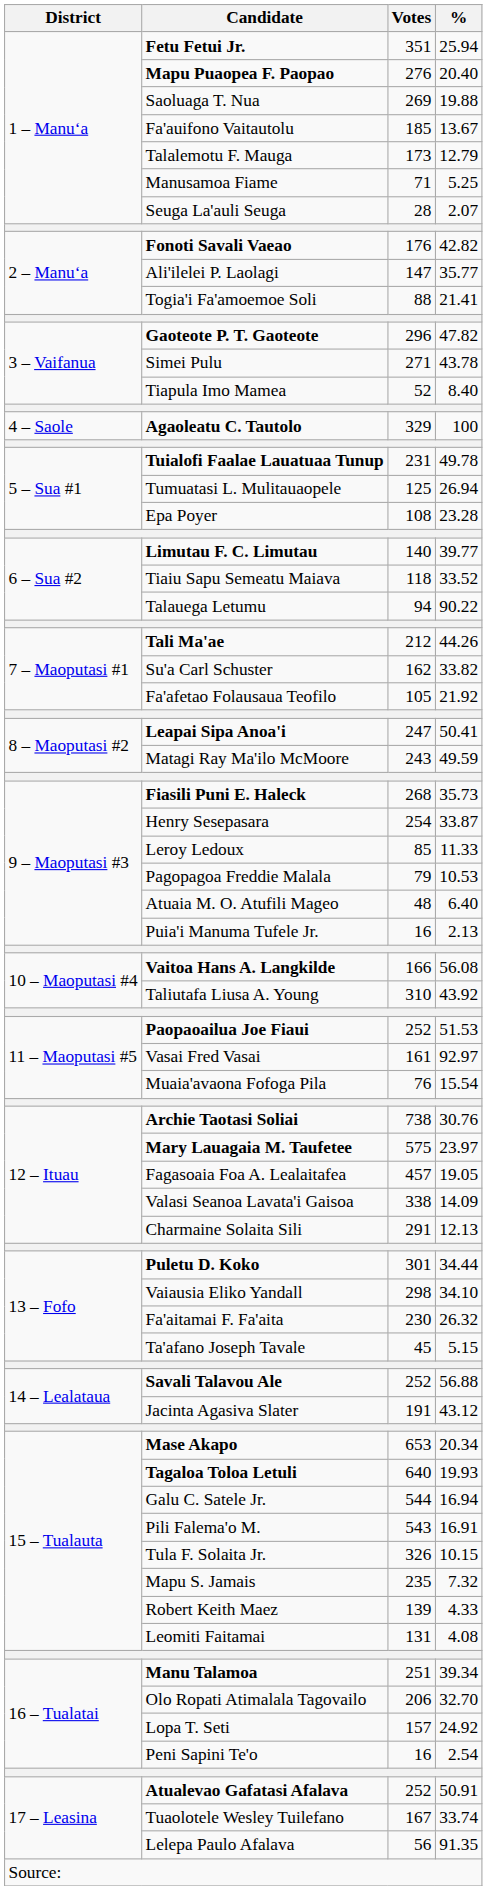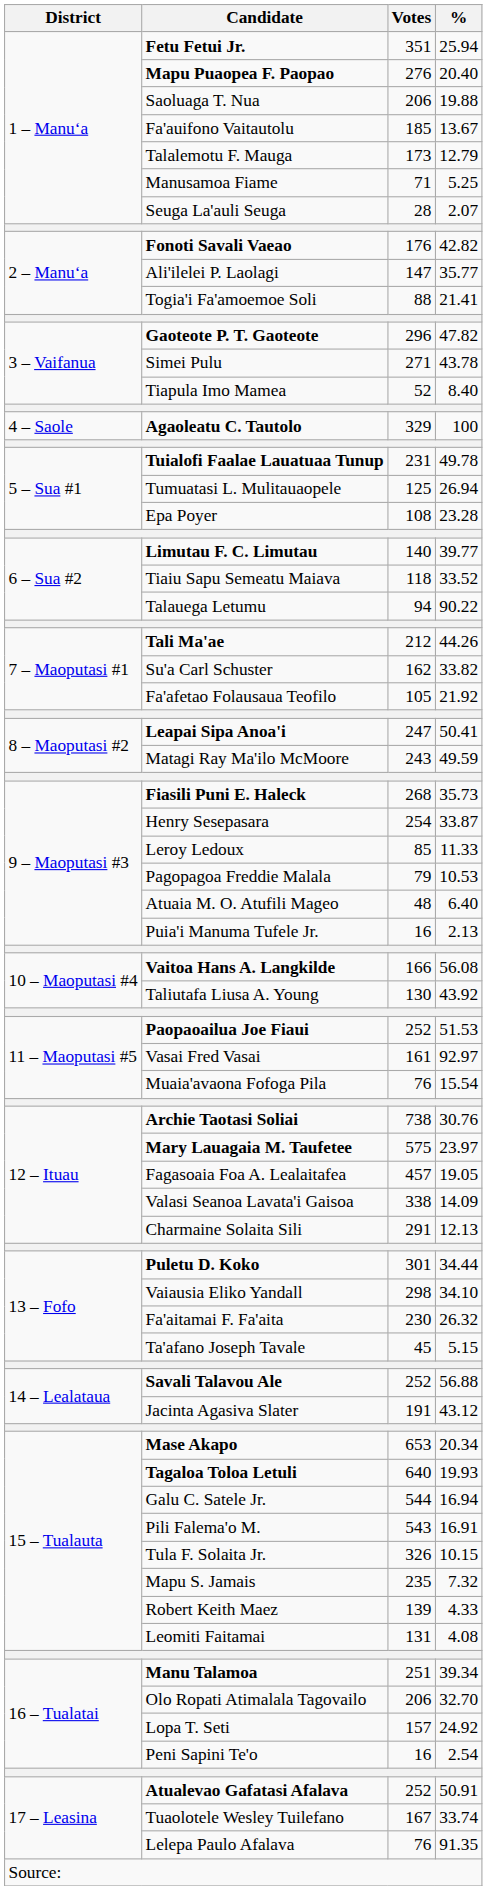Saoluaga T. Nua | Votes: 269 -> 206
Taliutafa Liusa A. Young | Votes: 310 -> 130
Lelepa Paulo Afalava | Votes: 56 -> 76
